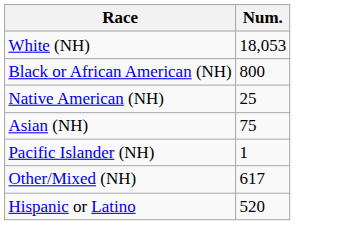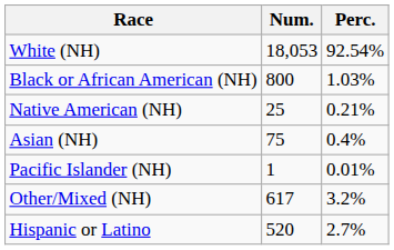+ column: Perc. | 92.54% | 1.03% | 0.21% | 0.4% | 0.01% | 3.2% | 2.7%
